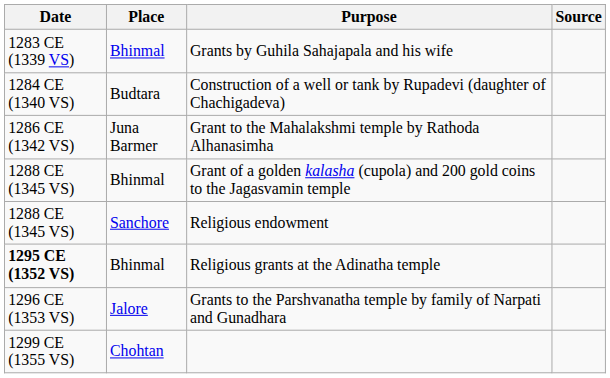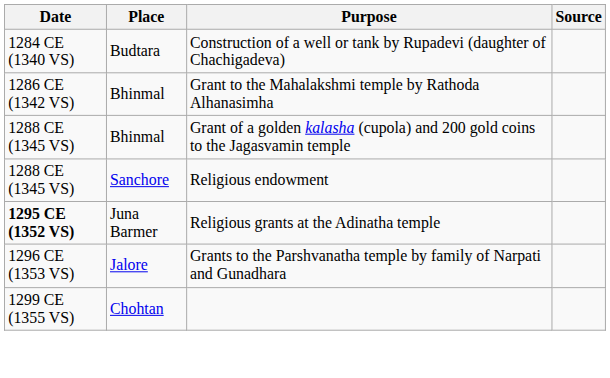- row: 1283 CE (1339 VS) | Bhinmal | Grants by Guhila Sahajapala and his wife
Grant to the Mahalakshmi temple by Rathoda Alhanasimha | Place: Juna Barmer -> Bhinmal
Religious grants at the Adinatha temple | Place: Bhinmal -> Juna Barmer
